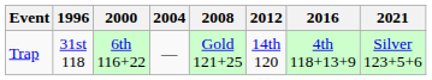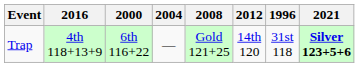columns swapped: 1996 <-> 2016
Trap | 2021: normal -> bold
